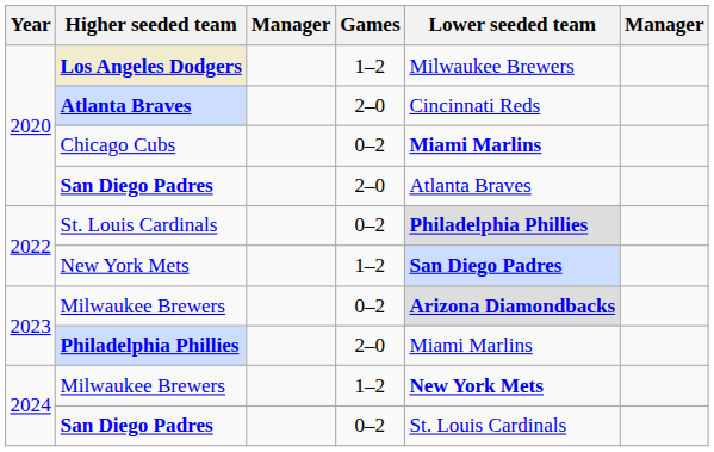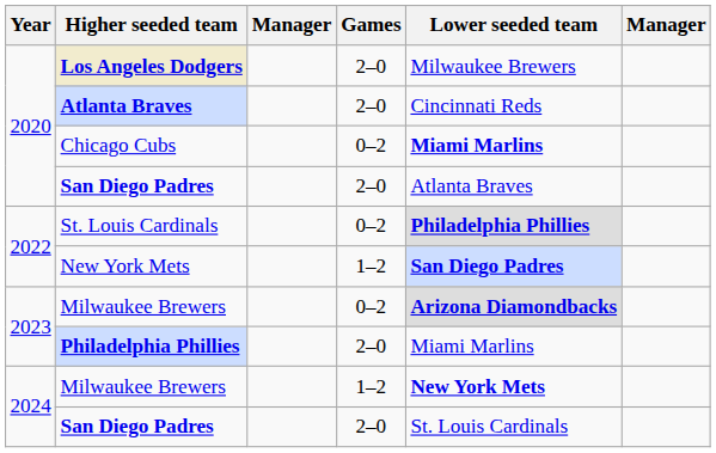Los Angeles Dodgers | Games: 1–2 -> 2–0
2024 / San Diego Padres | Games: 0–2 -> 2–0
